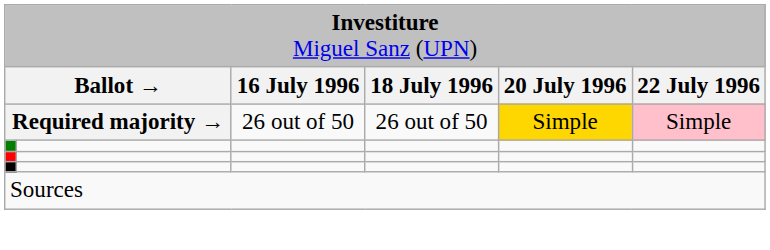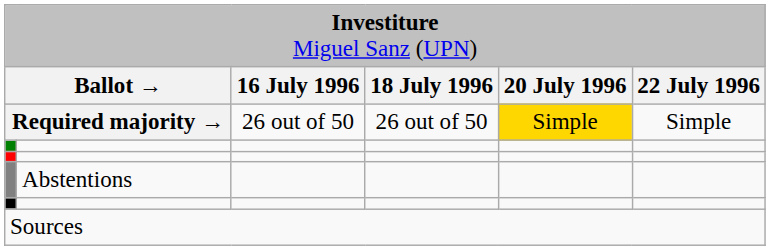Required majority → | column 6: pink background -> no background
+ row: Abstentions
